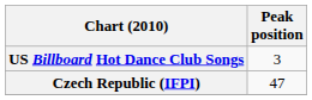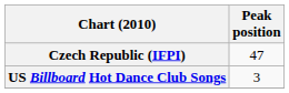rows swapped: Czech Republic (IFPI) <-> US Billboard Hot Dance Club Songs
